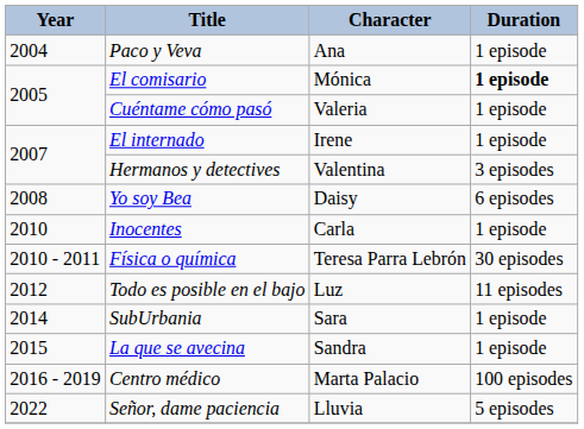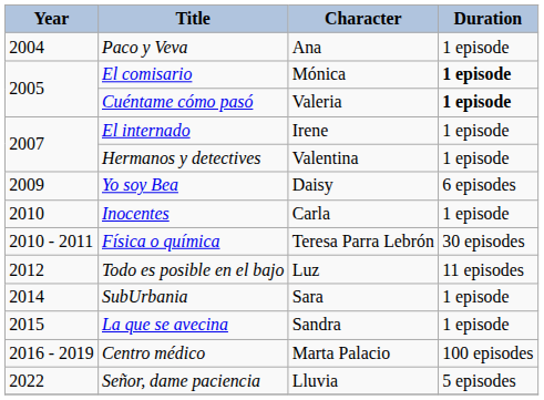Cuéntame cómo pasó | Duration: normal -> bold
Hermanos y detectives | Duration: 3 episodes -> 1 episode
Yo soy Bea | Year: 2008 -> 2009
